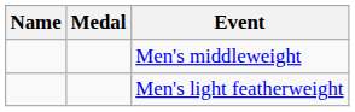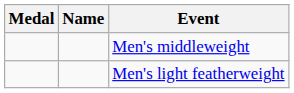columns swapped: Medal <-> Name
